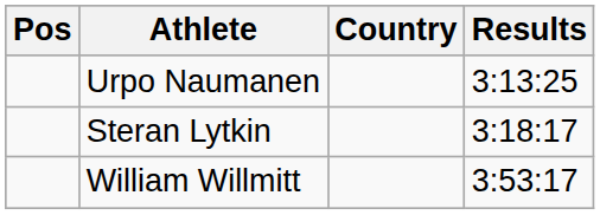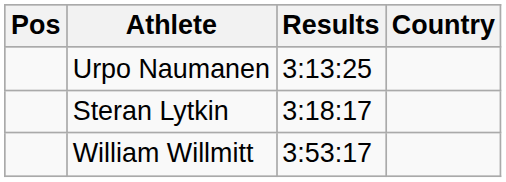columns swapped: Country <-> Results
